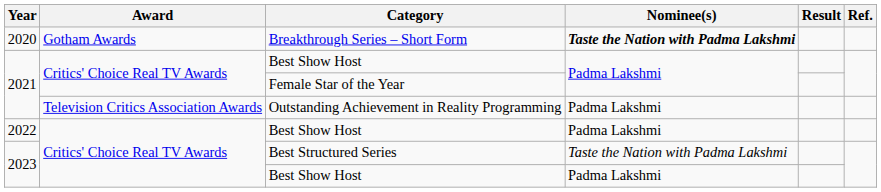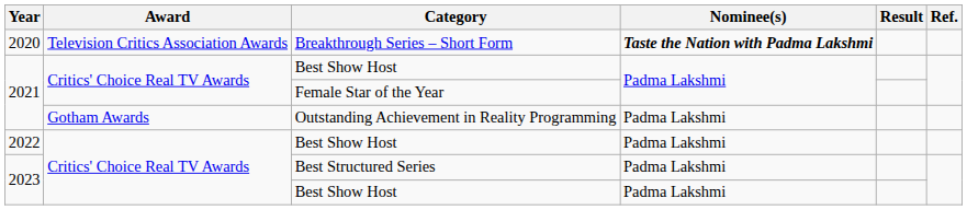Breakthrough Series – Short Form | Award: Gotham Awards -> Television Critics Association Awards
Outstanding Achievement in Reality Programming | Award: Television Critics Association Awards -> Gotham Awards
Best Structured Series | Nominee(s): Taste the Nation with Padma Lakshmi -> Padma Lakshmi
